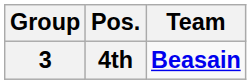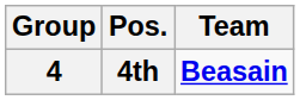4th | Group: 3 -> 4
